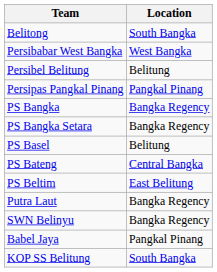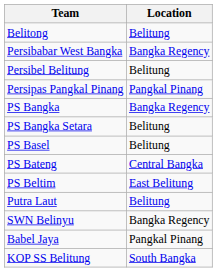Belitong | Location: South Bangka -> Belitung
Persibabar West Bangka | Location: West Bangka -> Bangka Regency
PS Bangka Setara | Location: Bangka Regency -> Belitung
Putra Laut | Location: Bangka Regency -> Belitung
